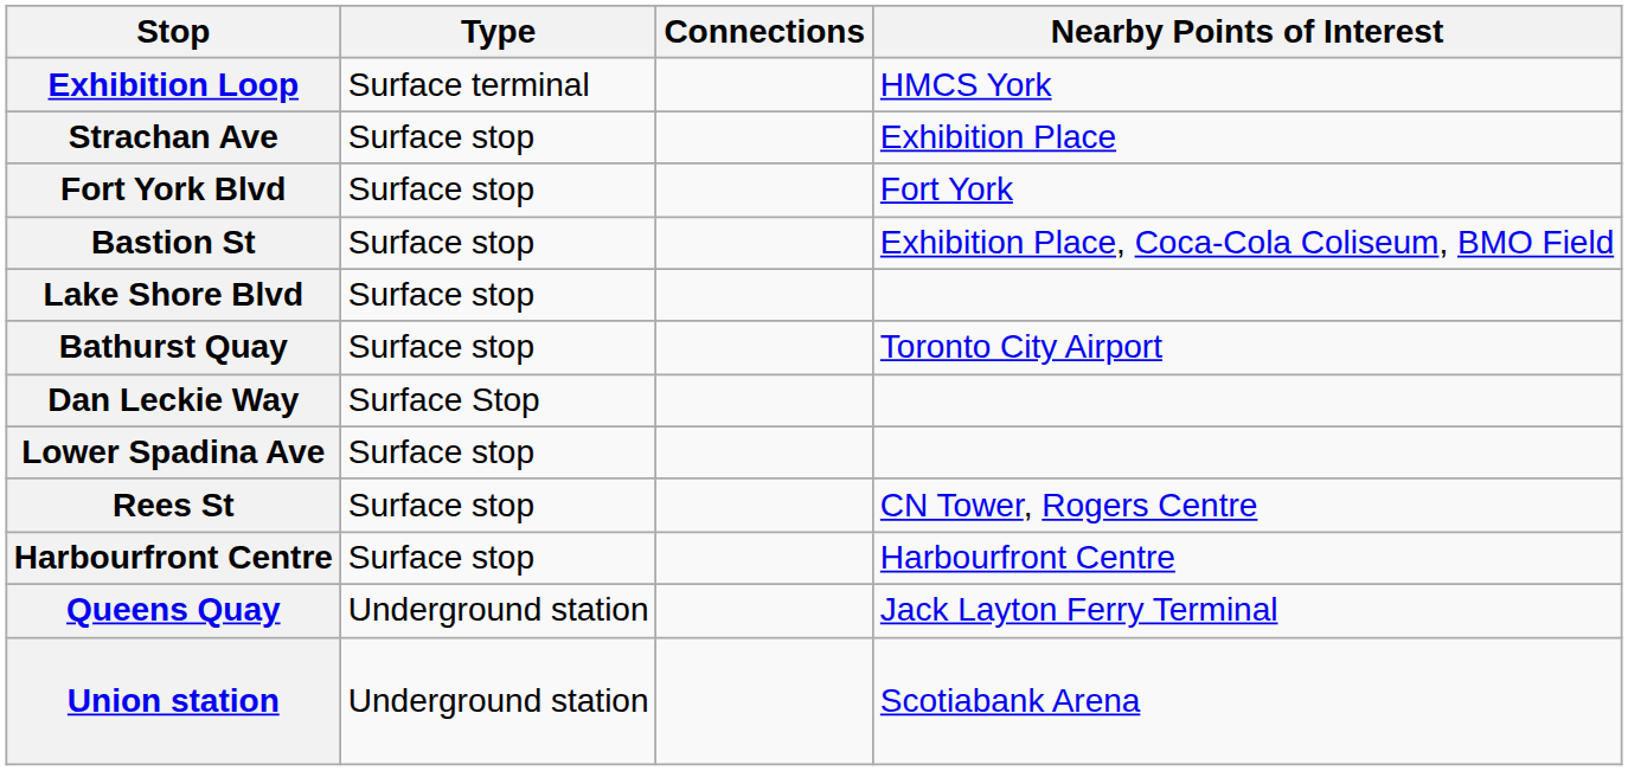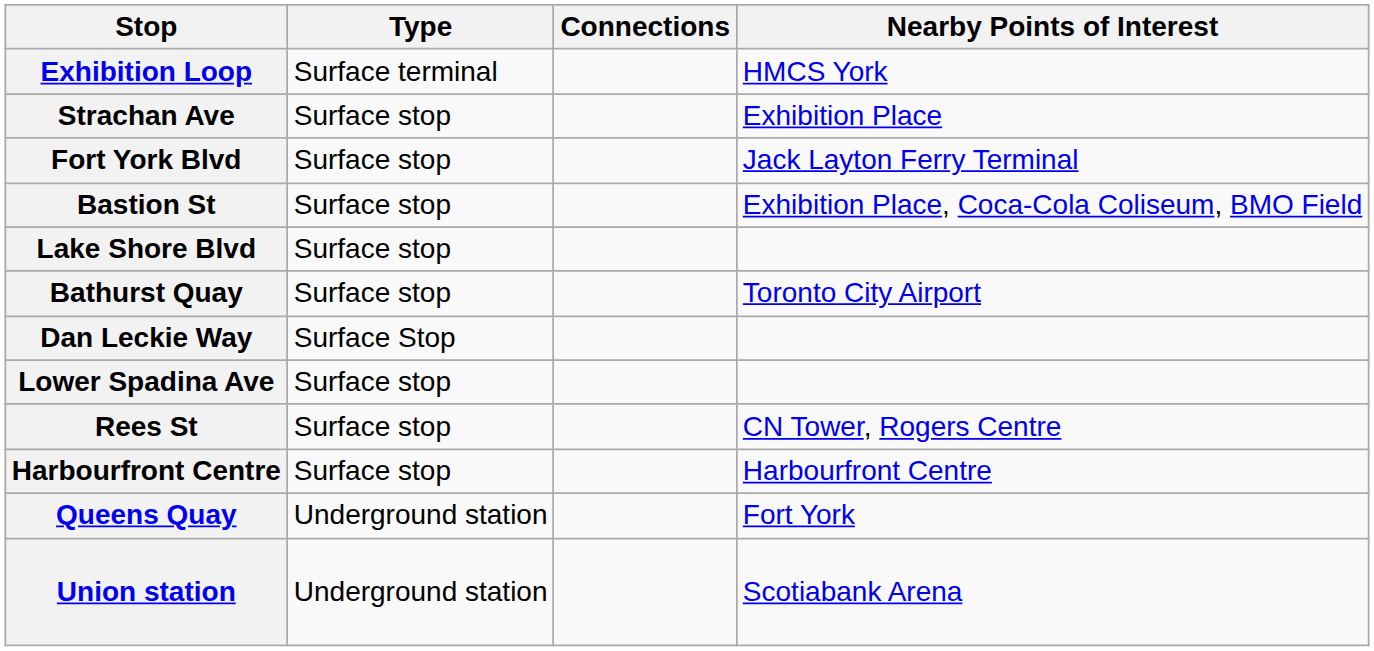Fort York Blvd | Nearby Points of Interest: Fort York -> Jack Layton Ferry Terminal
Queens Quay | Nearby Points of Interest: Jack Layton Ferry Terminal -> Fort York
